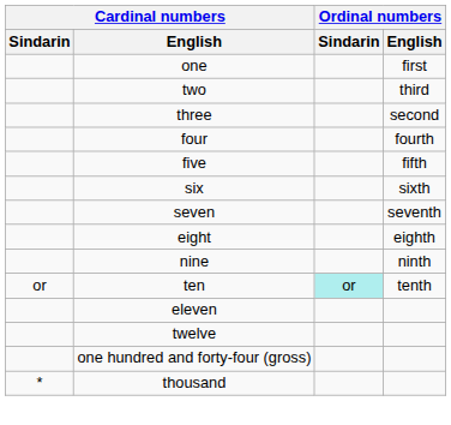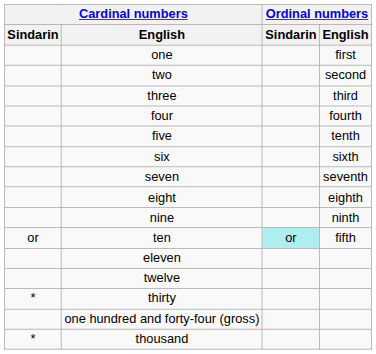two | Ordinal numbers / English: third -> second
three | Ordinal numbers / English: second -> third
five | Ordinal numbers / English: fifth -> tenth
ten | Ordinal numbers / English: tenth -> fifth
+ row: * | thirty
